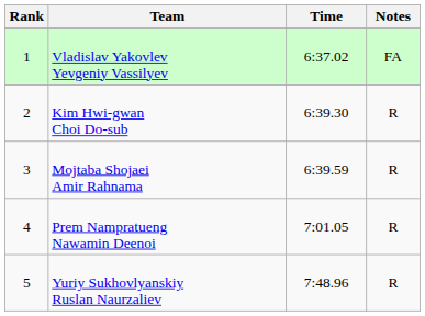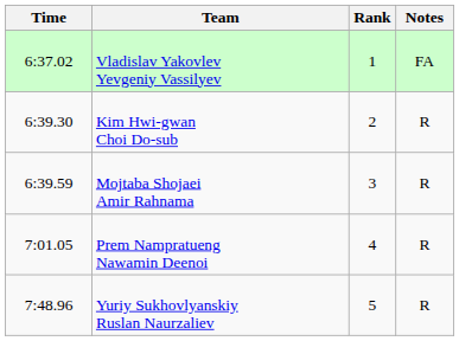columns swapped: Rank <-> Time
